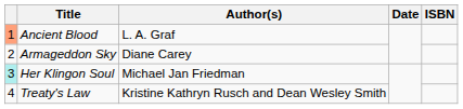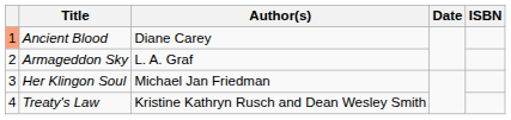Ancient Blood | Author(s): L. A. Graf -> Diane Carey
Armageddon Sky | Author(s): Diane Carey -> L. A. Graf
Her Klingon Soul | column 1: paleturquoise background -> no background
